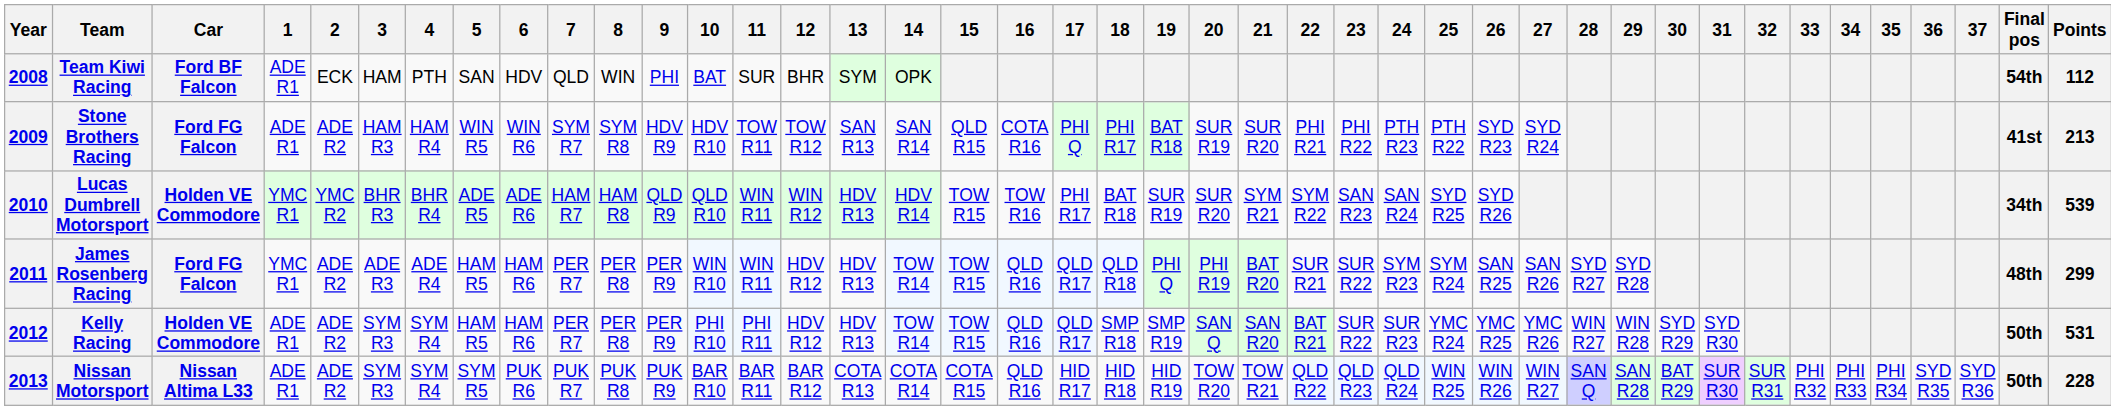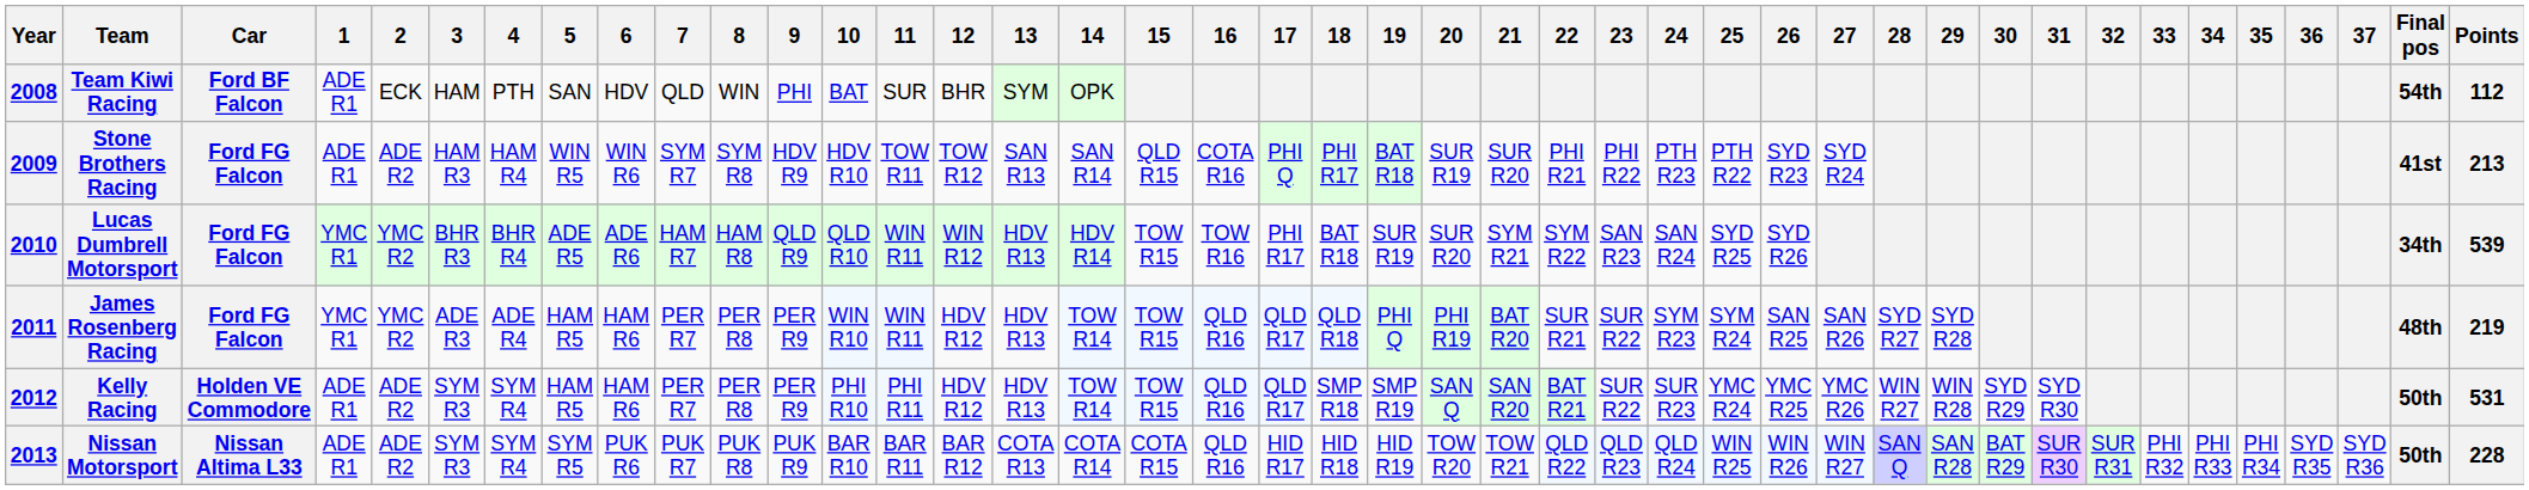Lucas Dumbrell Motorsport | Car: Holden VE Commodore -> Ford FG Falcon
James Rosenberg Racing | 2: ADE R2 -> YMC R2
James Rosenberg Racing | Points: 299 -> 219
